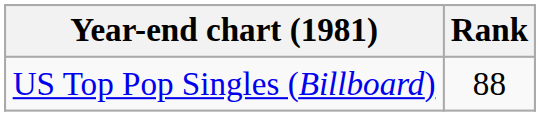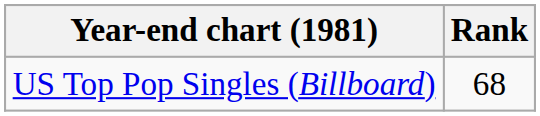US Top Pop Singles (Billboard) | Rank: 88 -> 68
